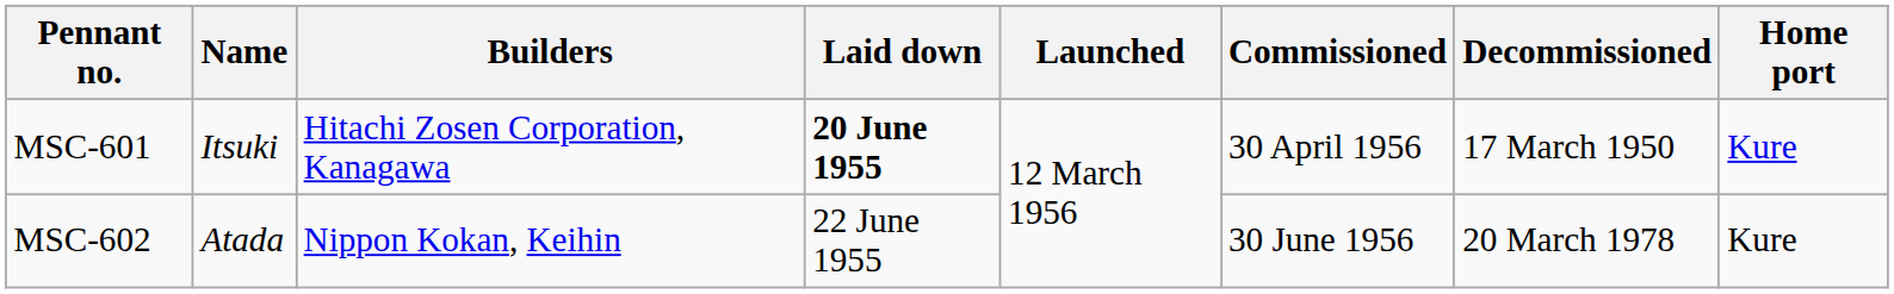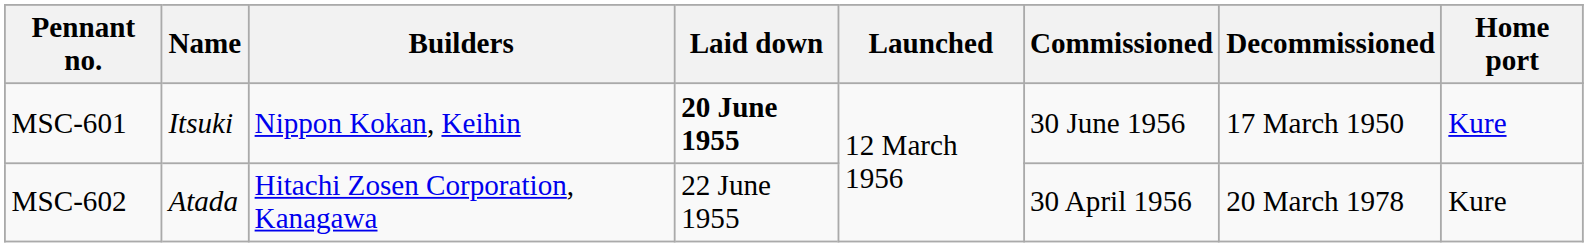MSC-601 | Builders: Hitachi Zosen Corporation, Kanagawa -> Nippon Kokan, Keihin
MSC-601 | Commissioned: 30 April 1956 -> 30 June 1956
MSC-602 | Builders: Nippon Kokan, Keihin -> Hitachi Zosen Corporation, Kanagawa
MSC-602 | Commissioned: 30 June 1956 -> 30 April 1956
